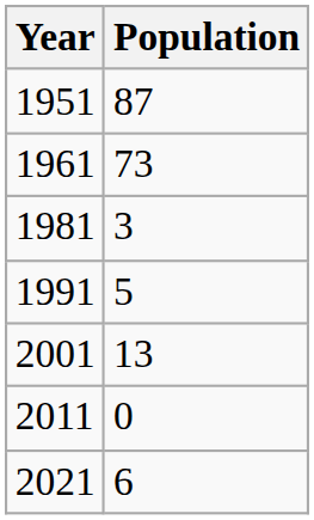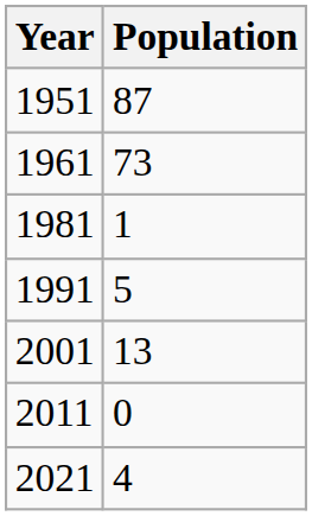1981 | Population: 3 -> 1
2021 | Population: 6 -> 4
